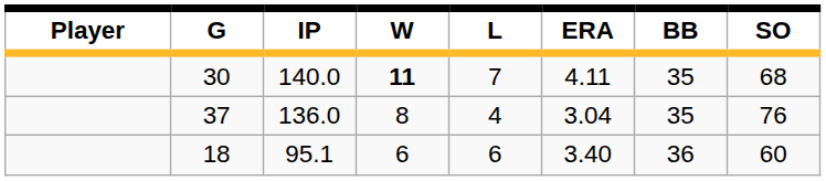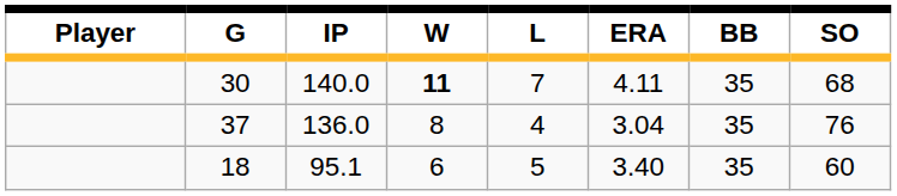18 | L: 6 -> 5
18 | BB: 36 -> 35
